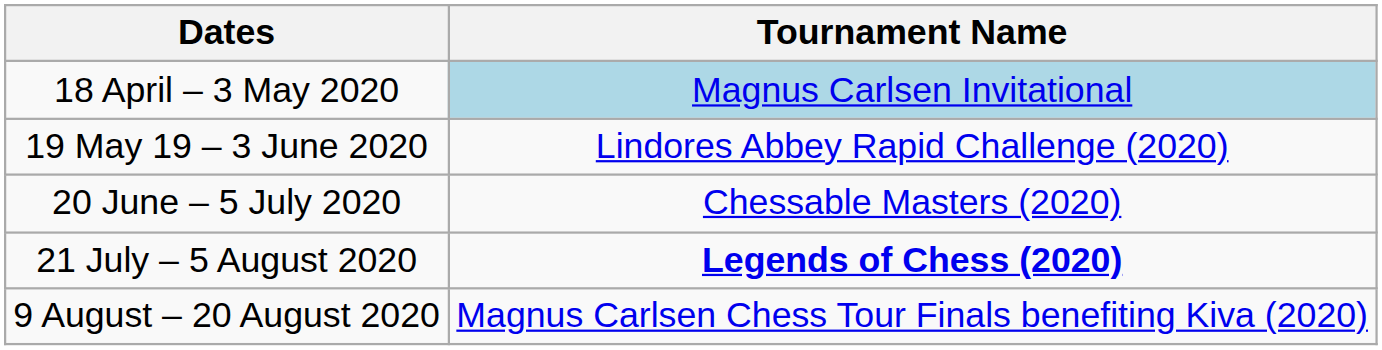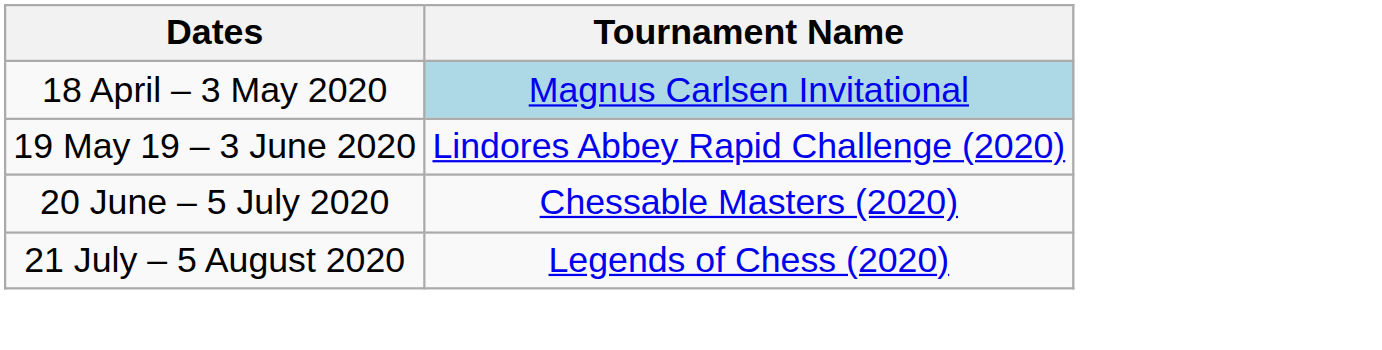21 July – 5 August 2020 | Tournament Name: bold -> normal
- row: 9 August – 20 August 2020 | Magnus Carlsen Chess Tour Finals benefiting Kiva (2020)
